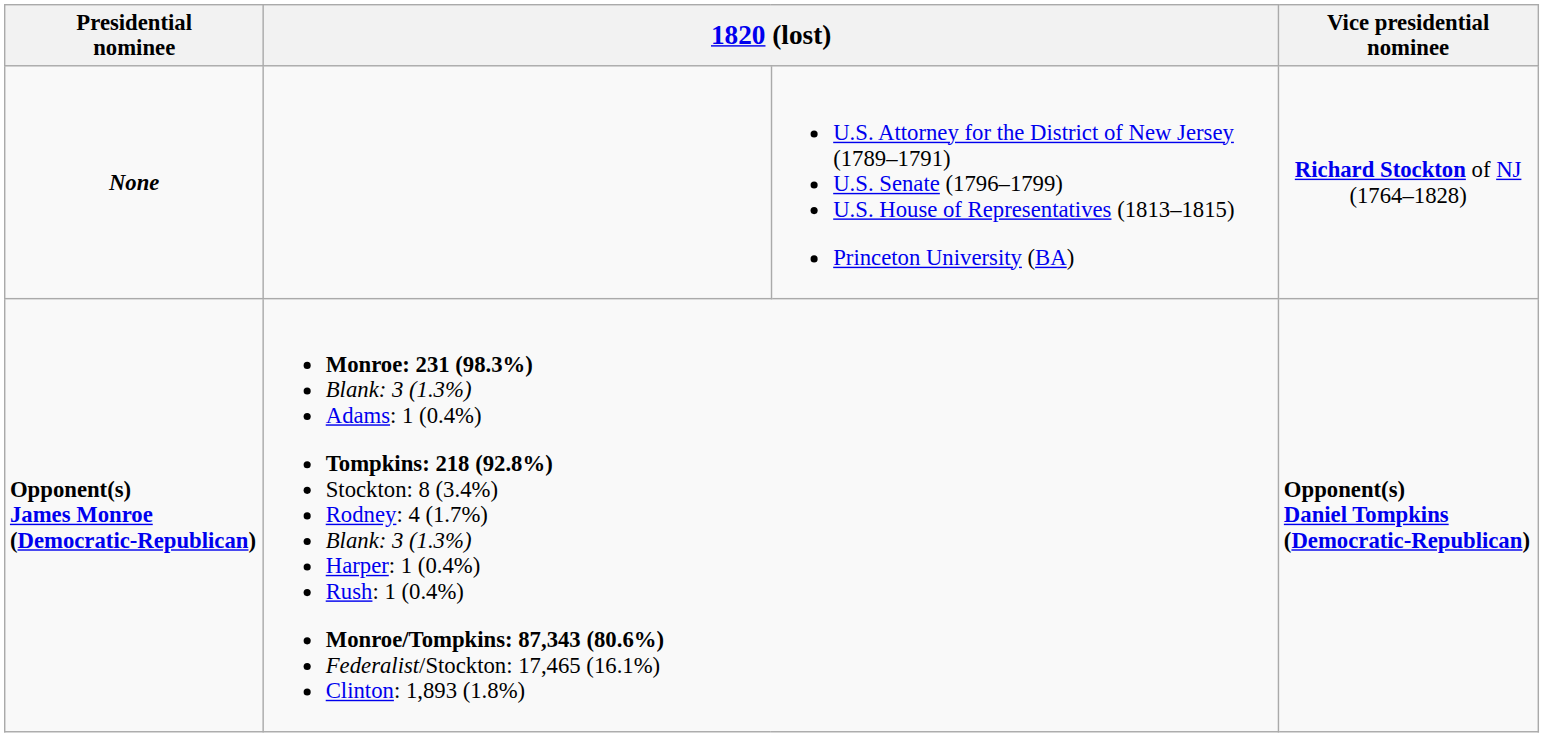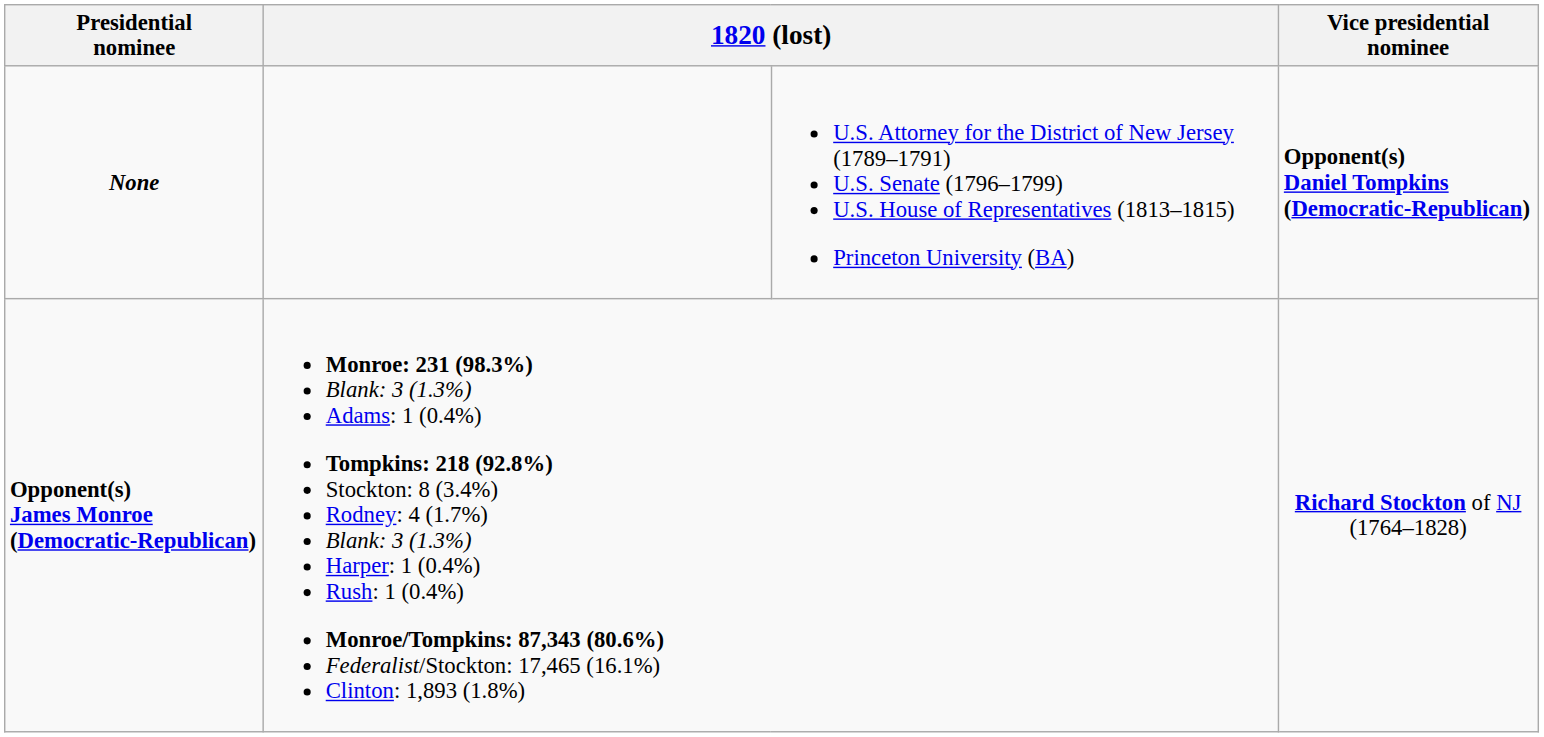None | Vice presidential nominee: Richard Stockton of NJ (1764–1828) -> Opponent(s) Daniel Tompkins (Democratic-Republican)
Opponent(s) James Monroe (Democratic-Republican) | Vice presidential nominee: Opponent(s) Daniel Tompkins (Democratic-Republican) -> Richard Stockton of NJ (1764–1828)
